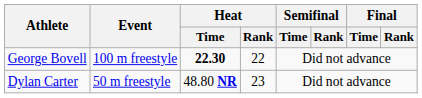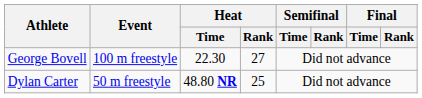George Bovell | Heat / Time: bold -> normal
George Bovell | Heat / Rank: 22 -> 27
Dylan Carter | Heat / Rank: 23 -> 25
